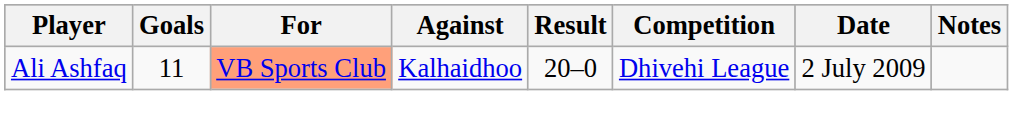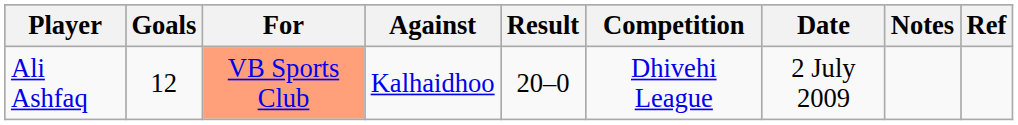+ column: Ref
Ali Ashfaq | Goals: 11 -> 12
